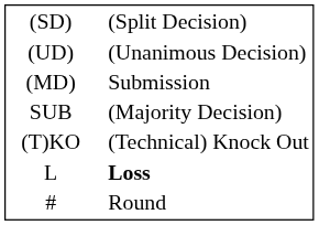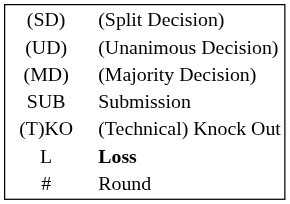(MD) | column 3: Submission -> (Majority Decision)
SUB | column 3: (Majority Decision) -> Submission
